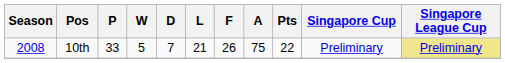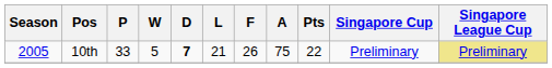10th | Season: 2008 -> 2005
10th | D: normal -> bold
